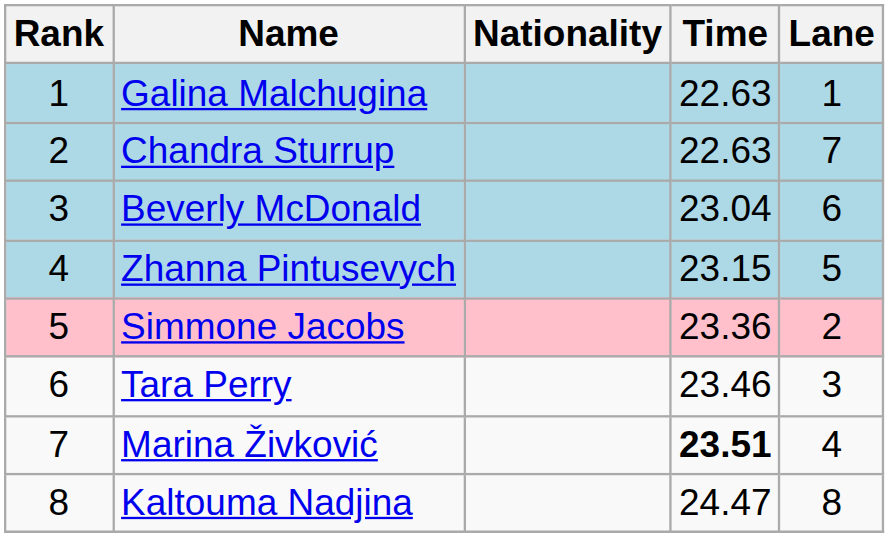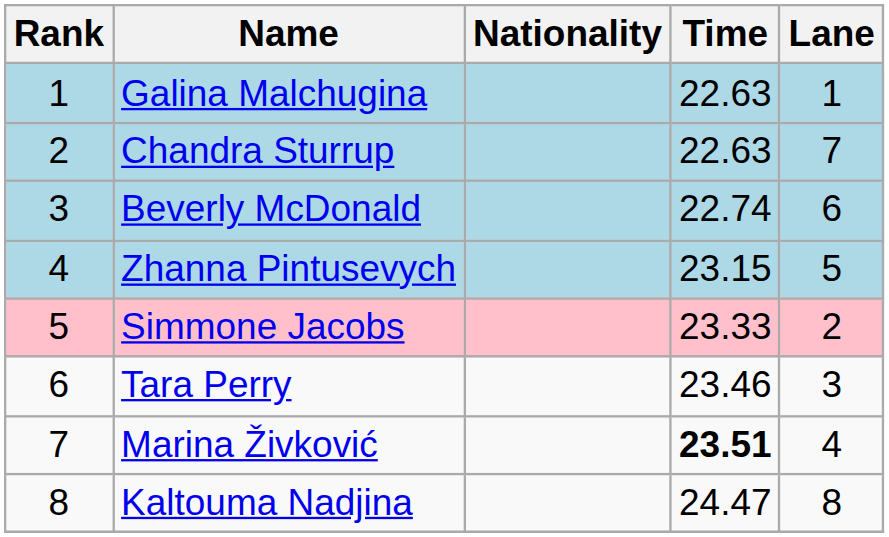Beverly McDonald | Time: 23.04 -> 22.74
Simmone Jacobs | Time: 23.36 -> 23.33
